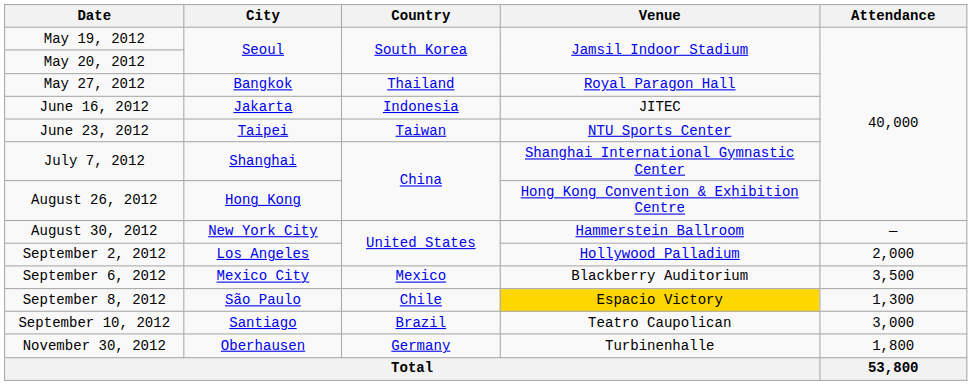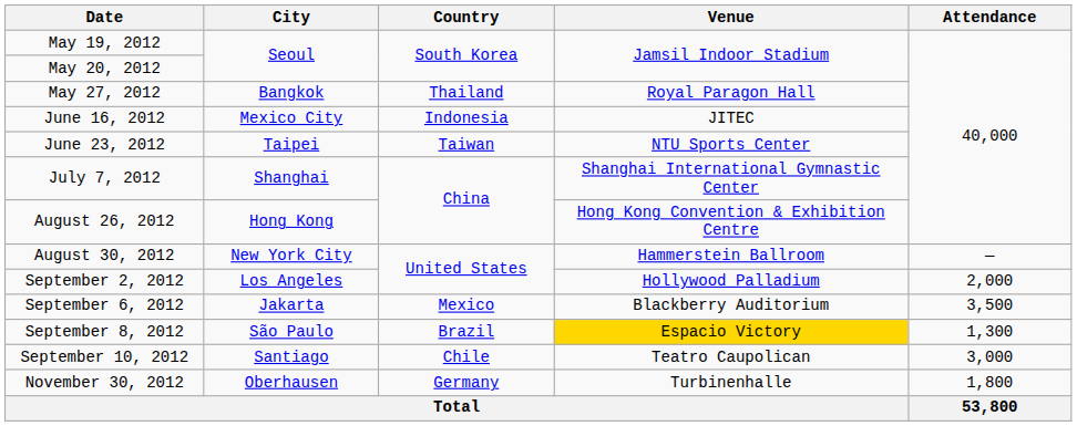June 16, 2012 | City: Jakarta -> Mexico City
September 6, 2012 | City: Mexico City -> Jakarta
September 8, 2012 | Country: Chile -> Brazil
September 10, 2012 | Country: Brazil -> Chile
